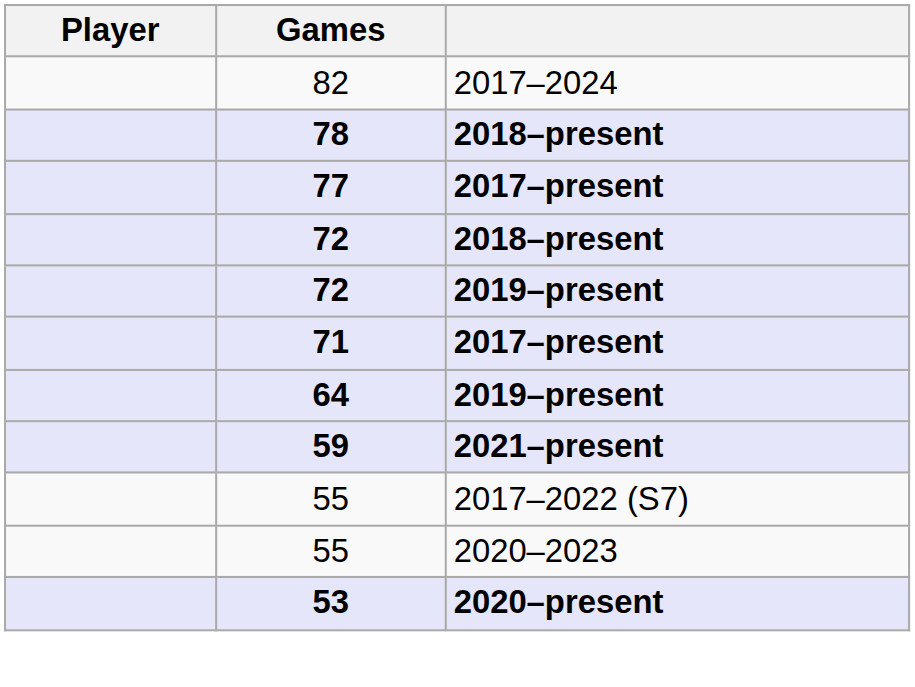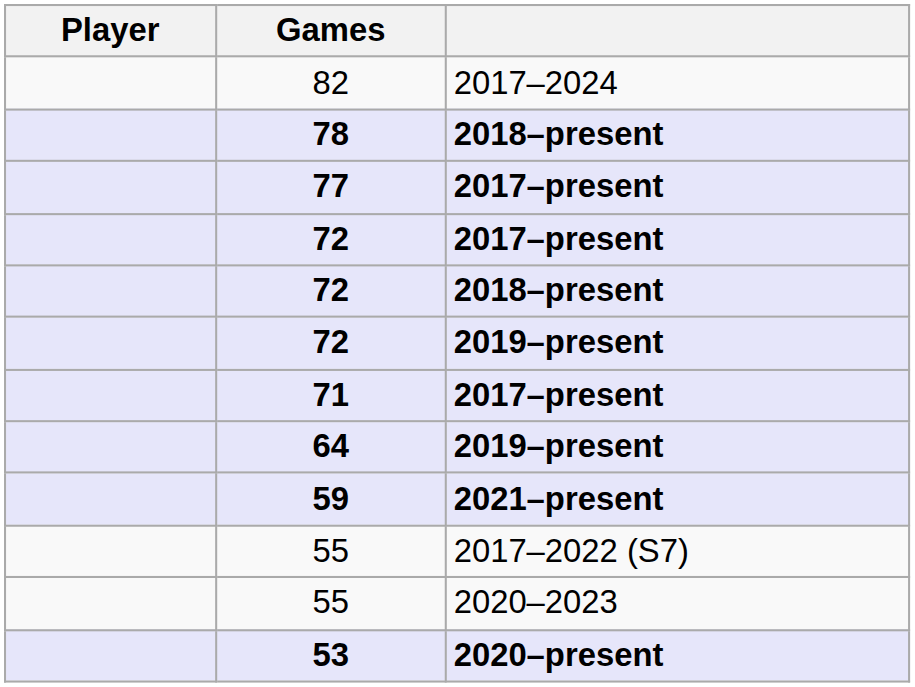+ row: 72 | 2017–present
